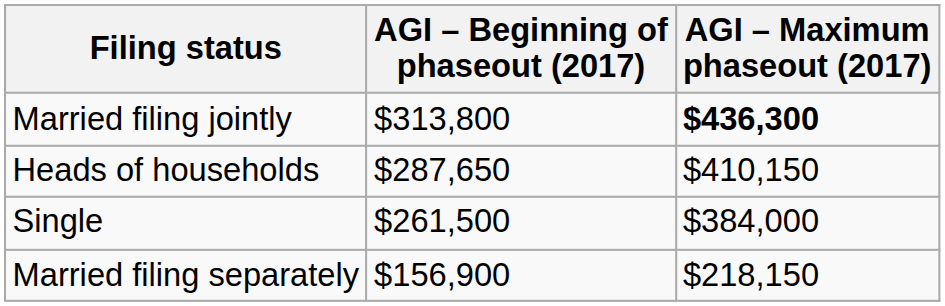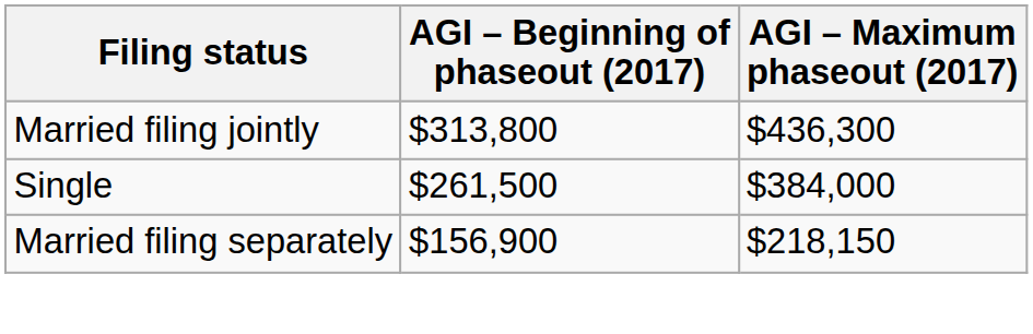Married filing jointly | AGI – Maximum phaseout (2017): bold -> normal
- row: Heads of households | $287,650 | $410,150
